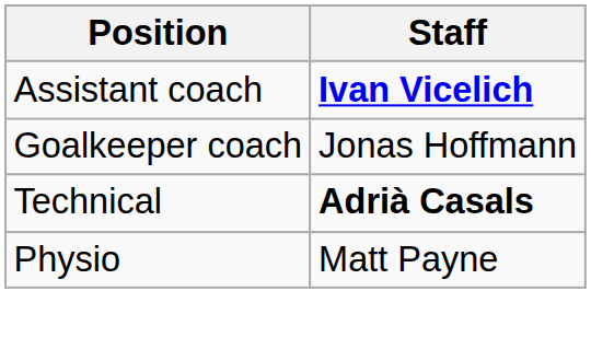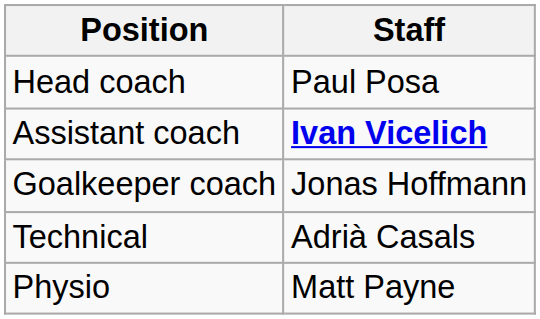+ row: Head coach | Paul Posa
Technical | Staff: bold -> normal
